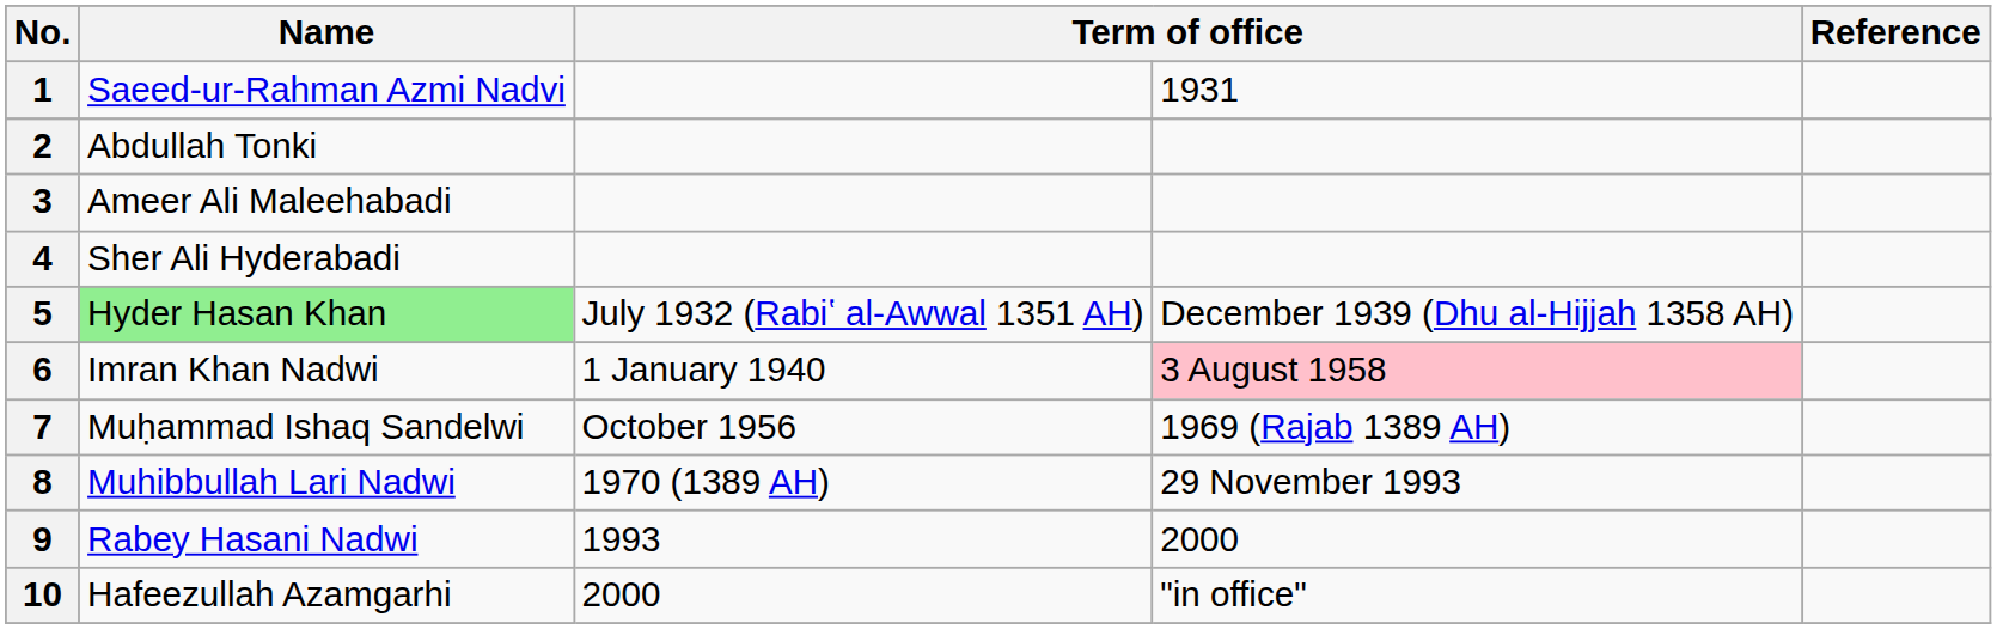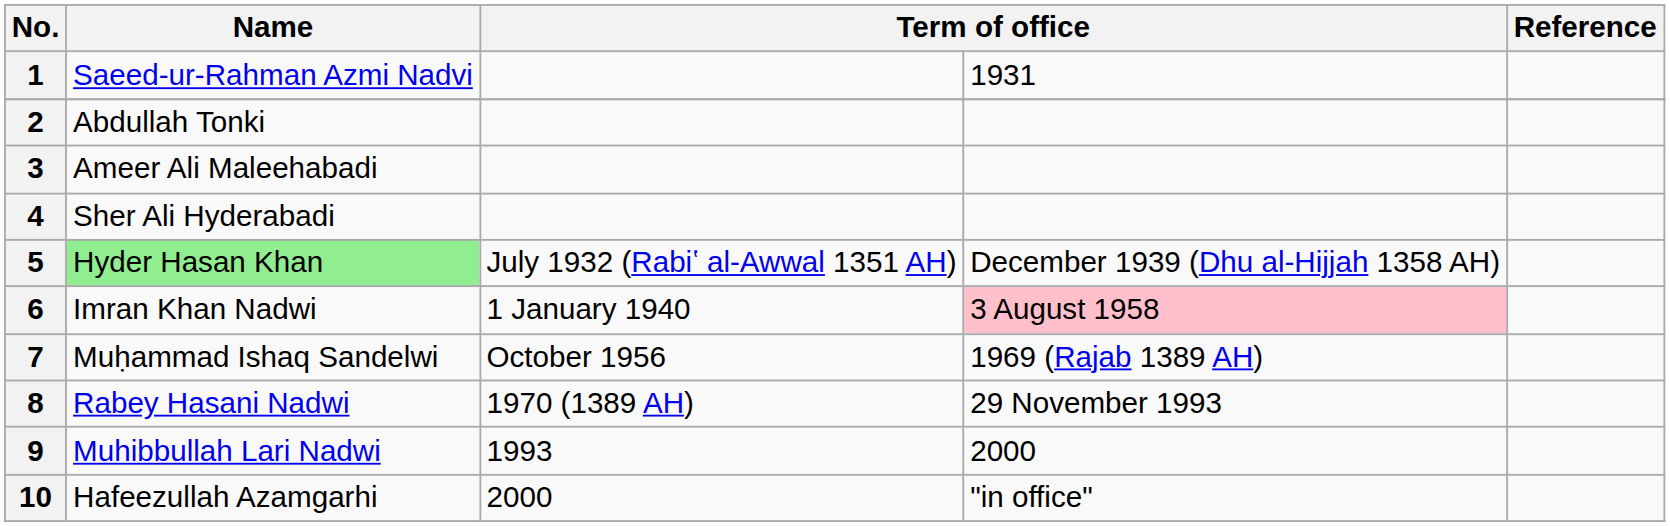8 | Name: Muhibbullah Lari Nadwi -> Rabey Hasani Nadwi
9 | Name: Rabey Hasani Nadwi -> Muhibbullah Lari Nadwi
